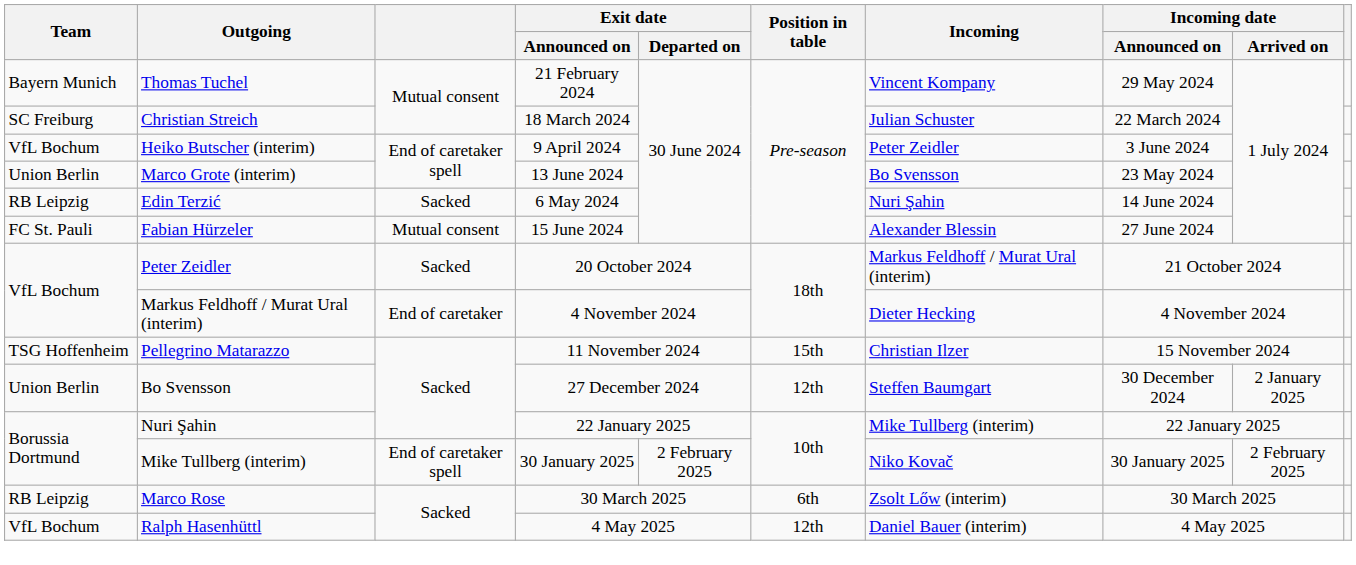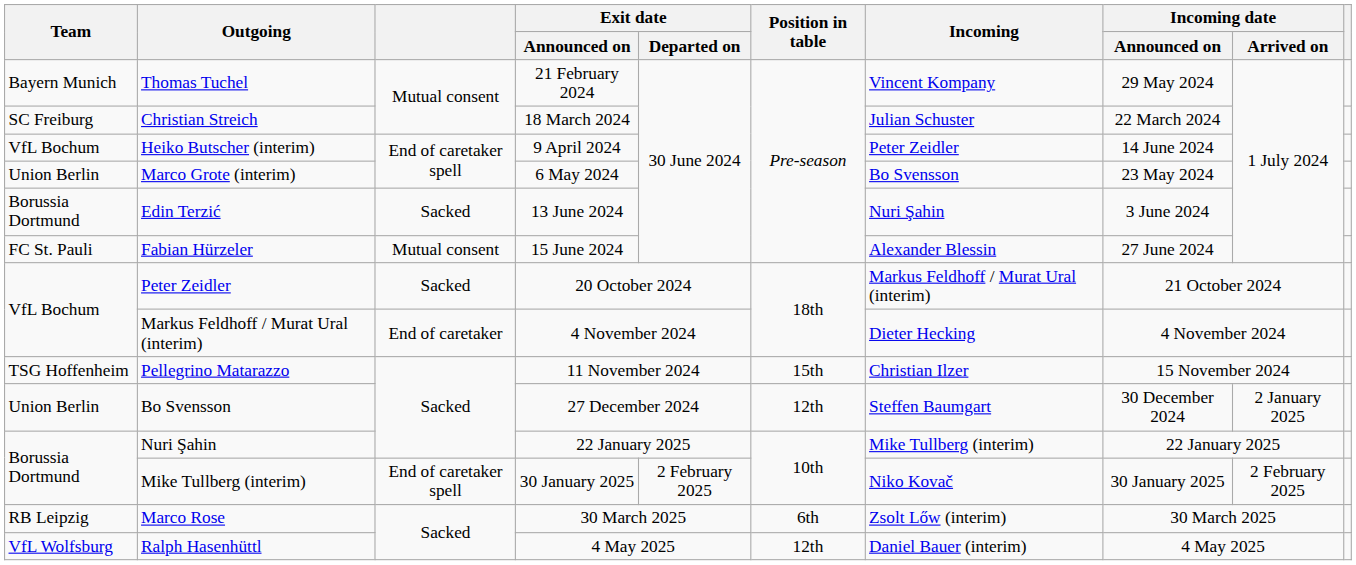Heiko Butscher (interim) | Incoming date / Announced on: 3 June 2024 -> 14 June 2024
Marco Grote (interim) | Exit date / Announced on: 13 June 2024 -> 6 May 2024
Edin Terzić | Team: RB Leipzig -> Borussia Dortmund
Edin Terzić | Exit date / Announced on: 6 May 2024 -> 13 June 2024
Edin Terzić | Incoming date / Announced on: 14 June 2024 -> 3 June 2024
Ralph Hasenhüttl | Team: VfL Bochum -> VfL Wolfsburg
